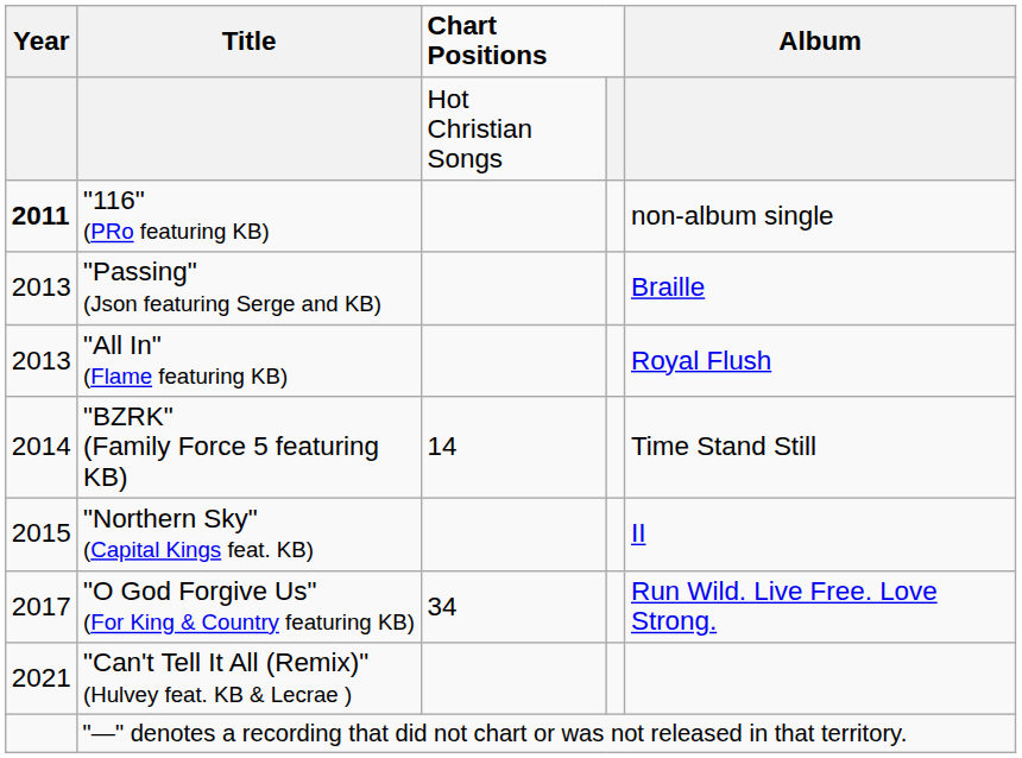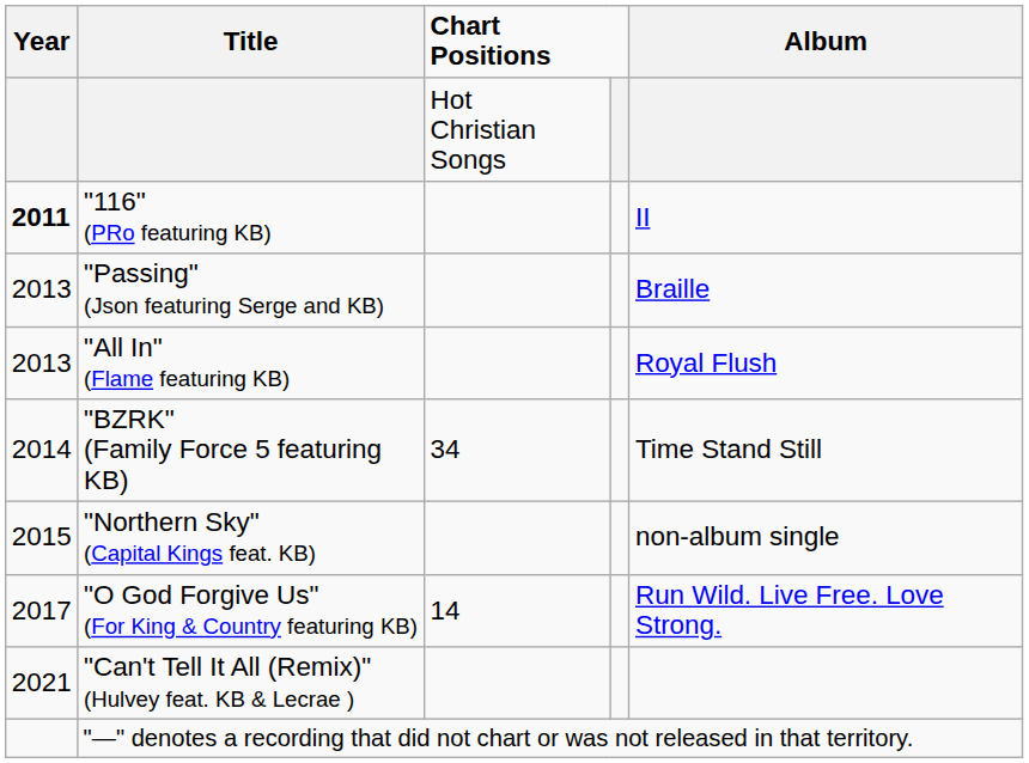"116" (PRo featuring KB) | Album: non-album single -> II
"BZRK" (Family Force 5 featuring KB) | column 3: 14 -> 34
"Northern Sky" (Capital Kings feat. KB) | Album: II -> non-album single
"O God Forgive Us" (For King & Country featuring KB) | column 3: 34 -> 14
